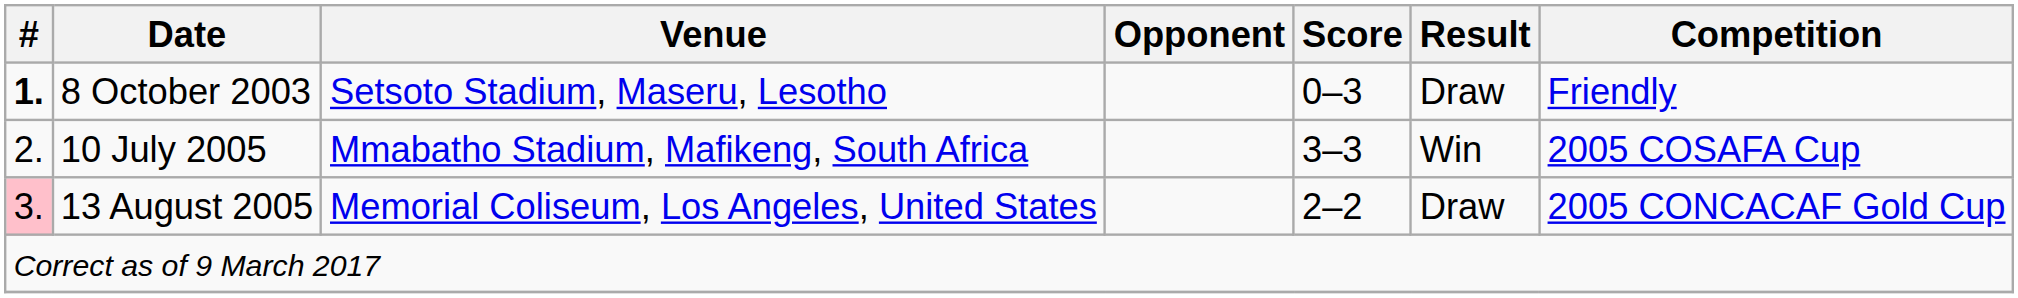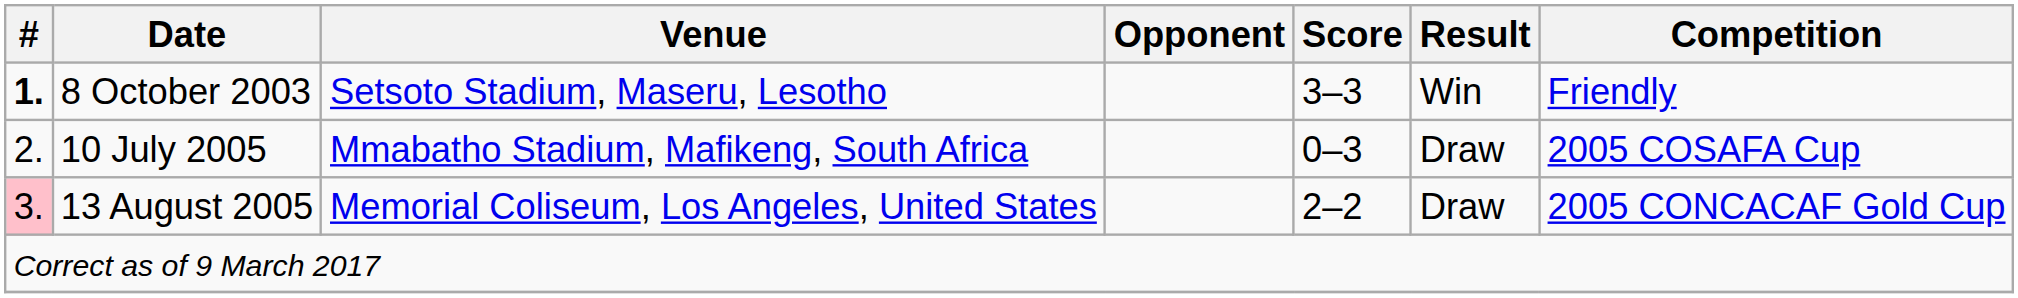8 October 2003 | Score: 0–3 -> 3–3
8 October 2003 | Result: Draw -> Win
10 July 2005 | Score: 3–3 -> 0–3
10 July 2005 | Result: Win -> Draw
